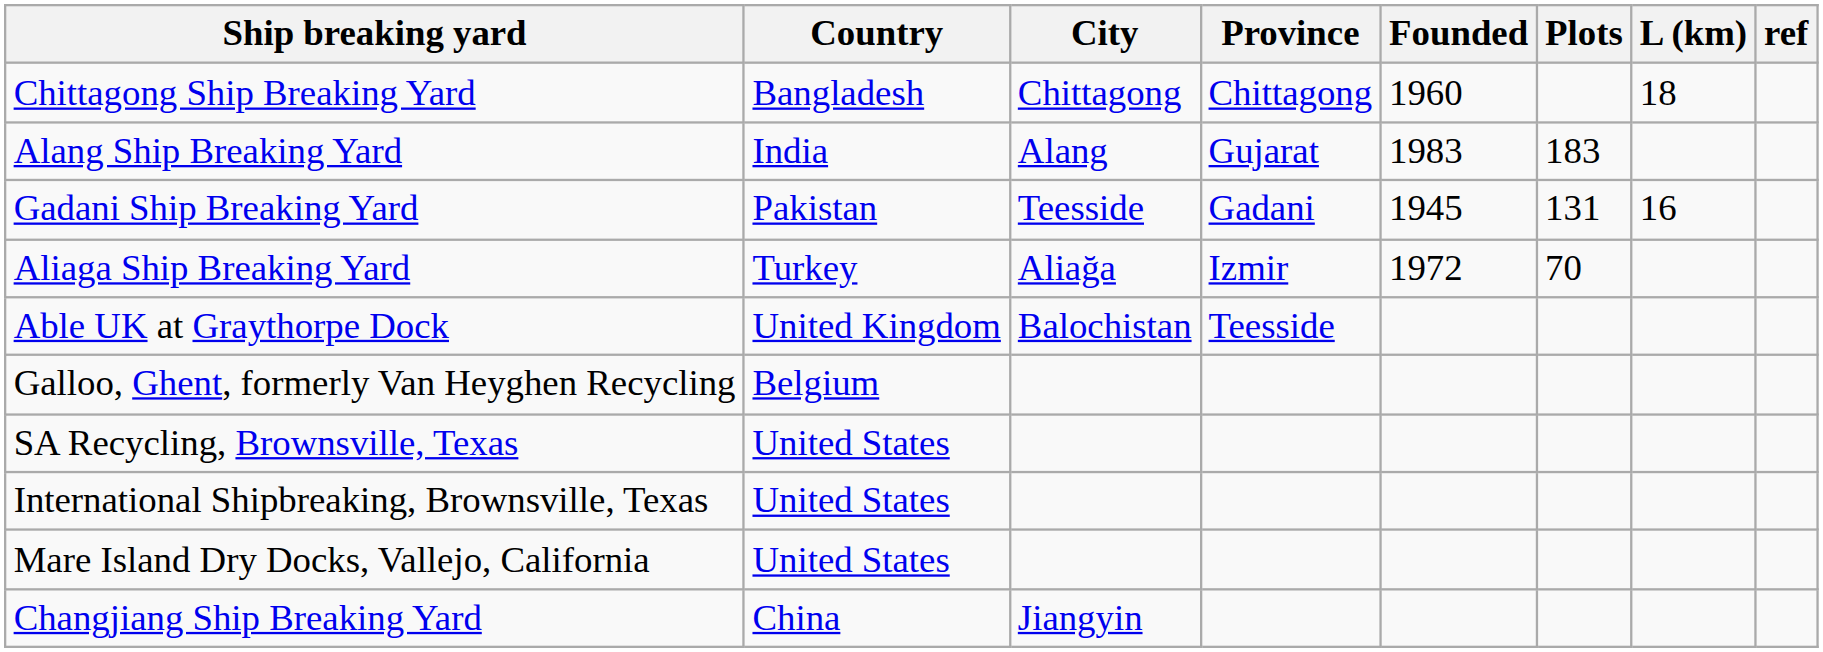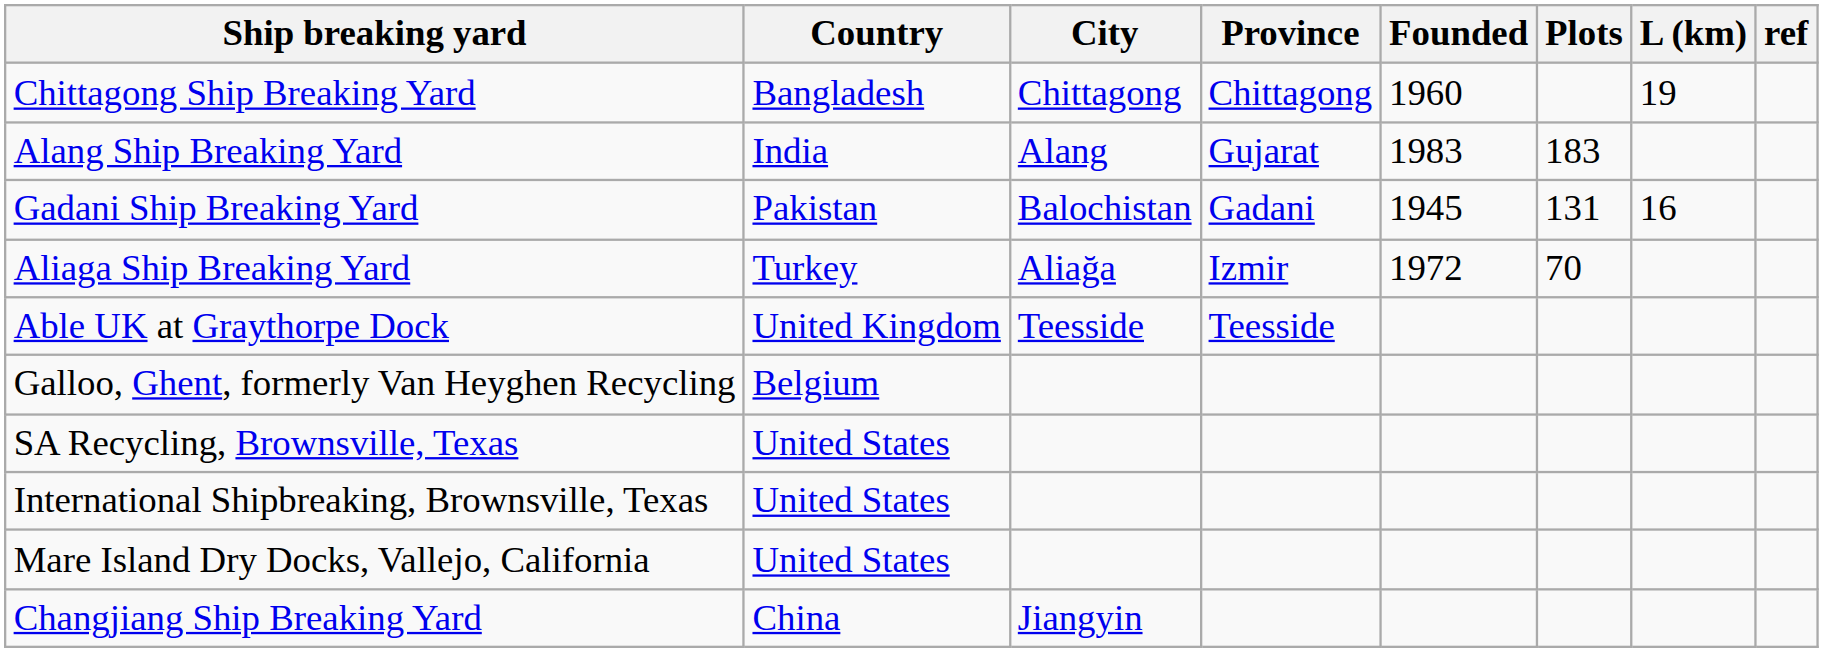Chittagong Ship Breaking Yard | L (km): 18 -> 19
Gadani Ship Breaking Yard | City: Teesside -> Balochistan
Able UK at Graythorpe Dock | City: Balochistan -> Teesside
